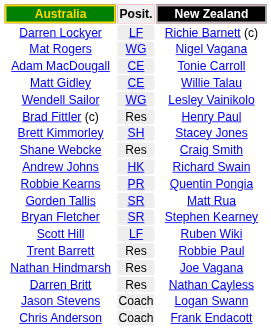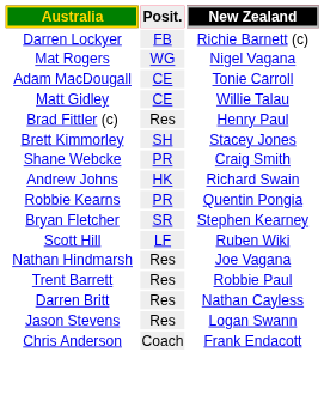Darren Lockyer | Posit.: LF -> FB
- row: Wendell Sailor | WG | Lesley Vainikolo
Shane Webcke | Posit.: Res -> PR
- row: Gorden Tallis | SR | Matt Rua
rows swapped: Trent Barrett <-> Nathan Hindmarsh
Jason Stevens | Posit.: Coach -> Res
